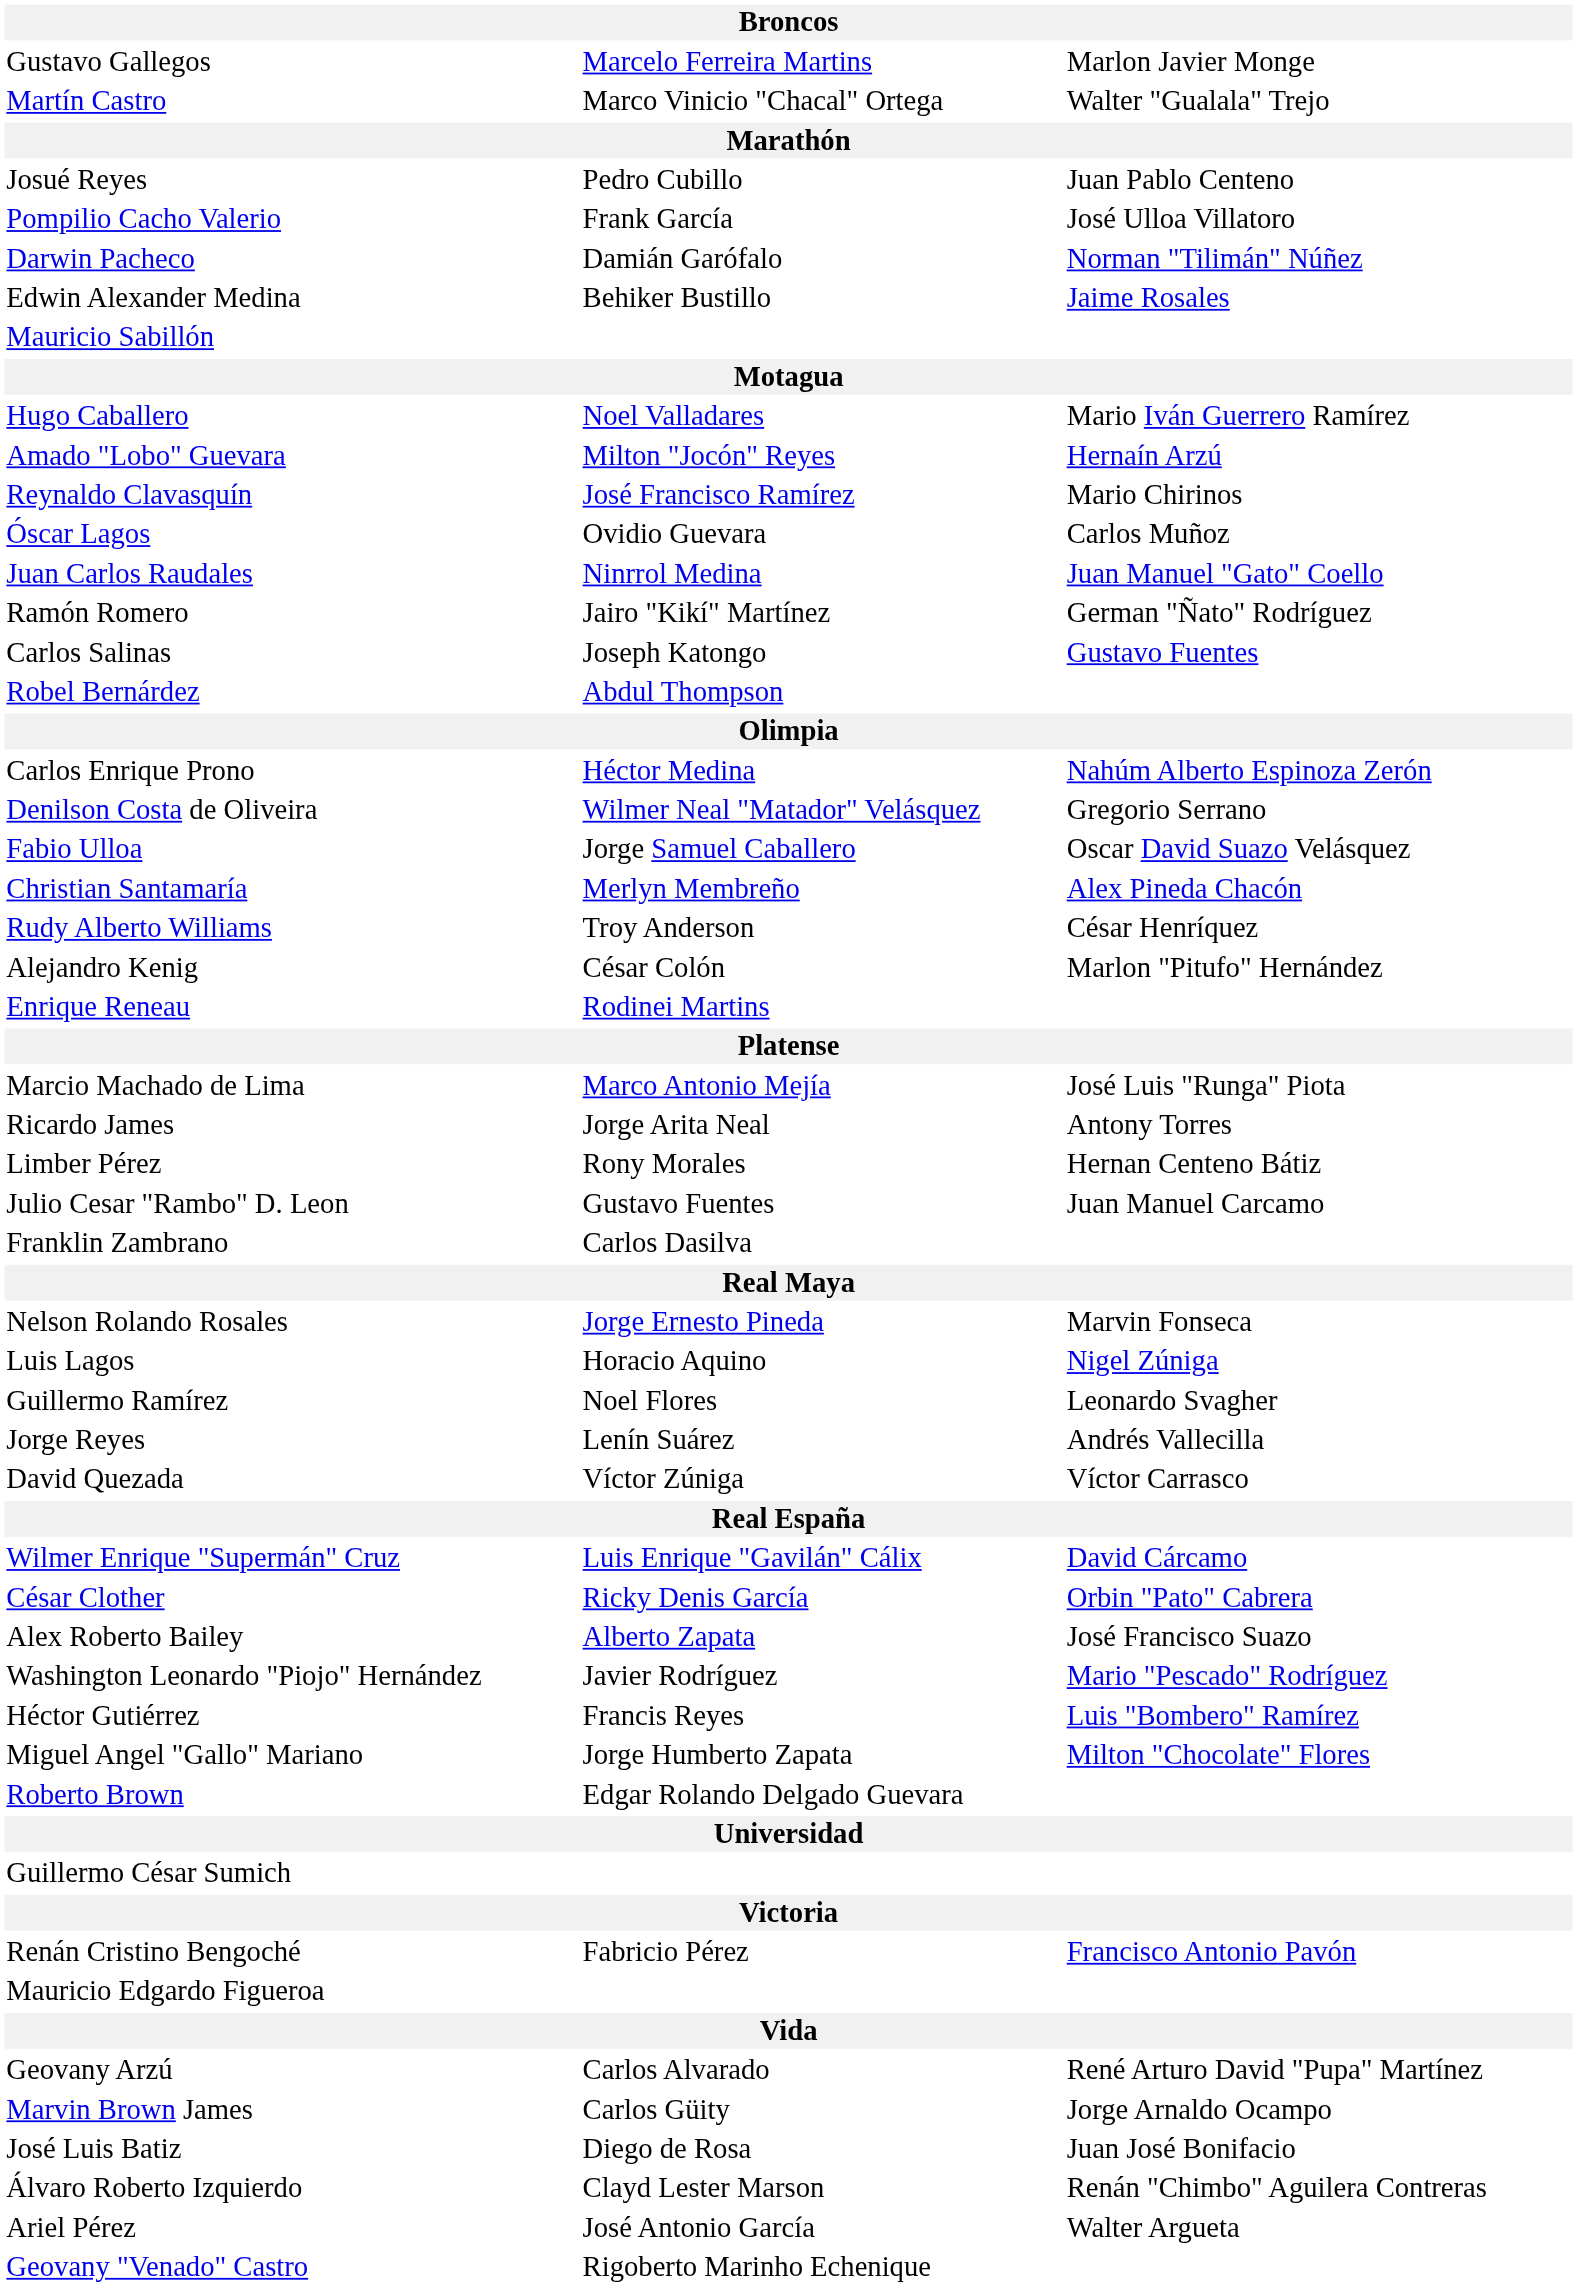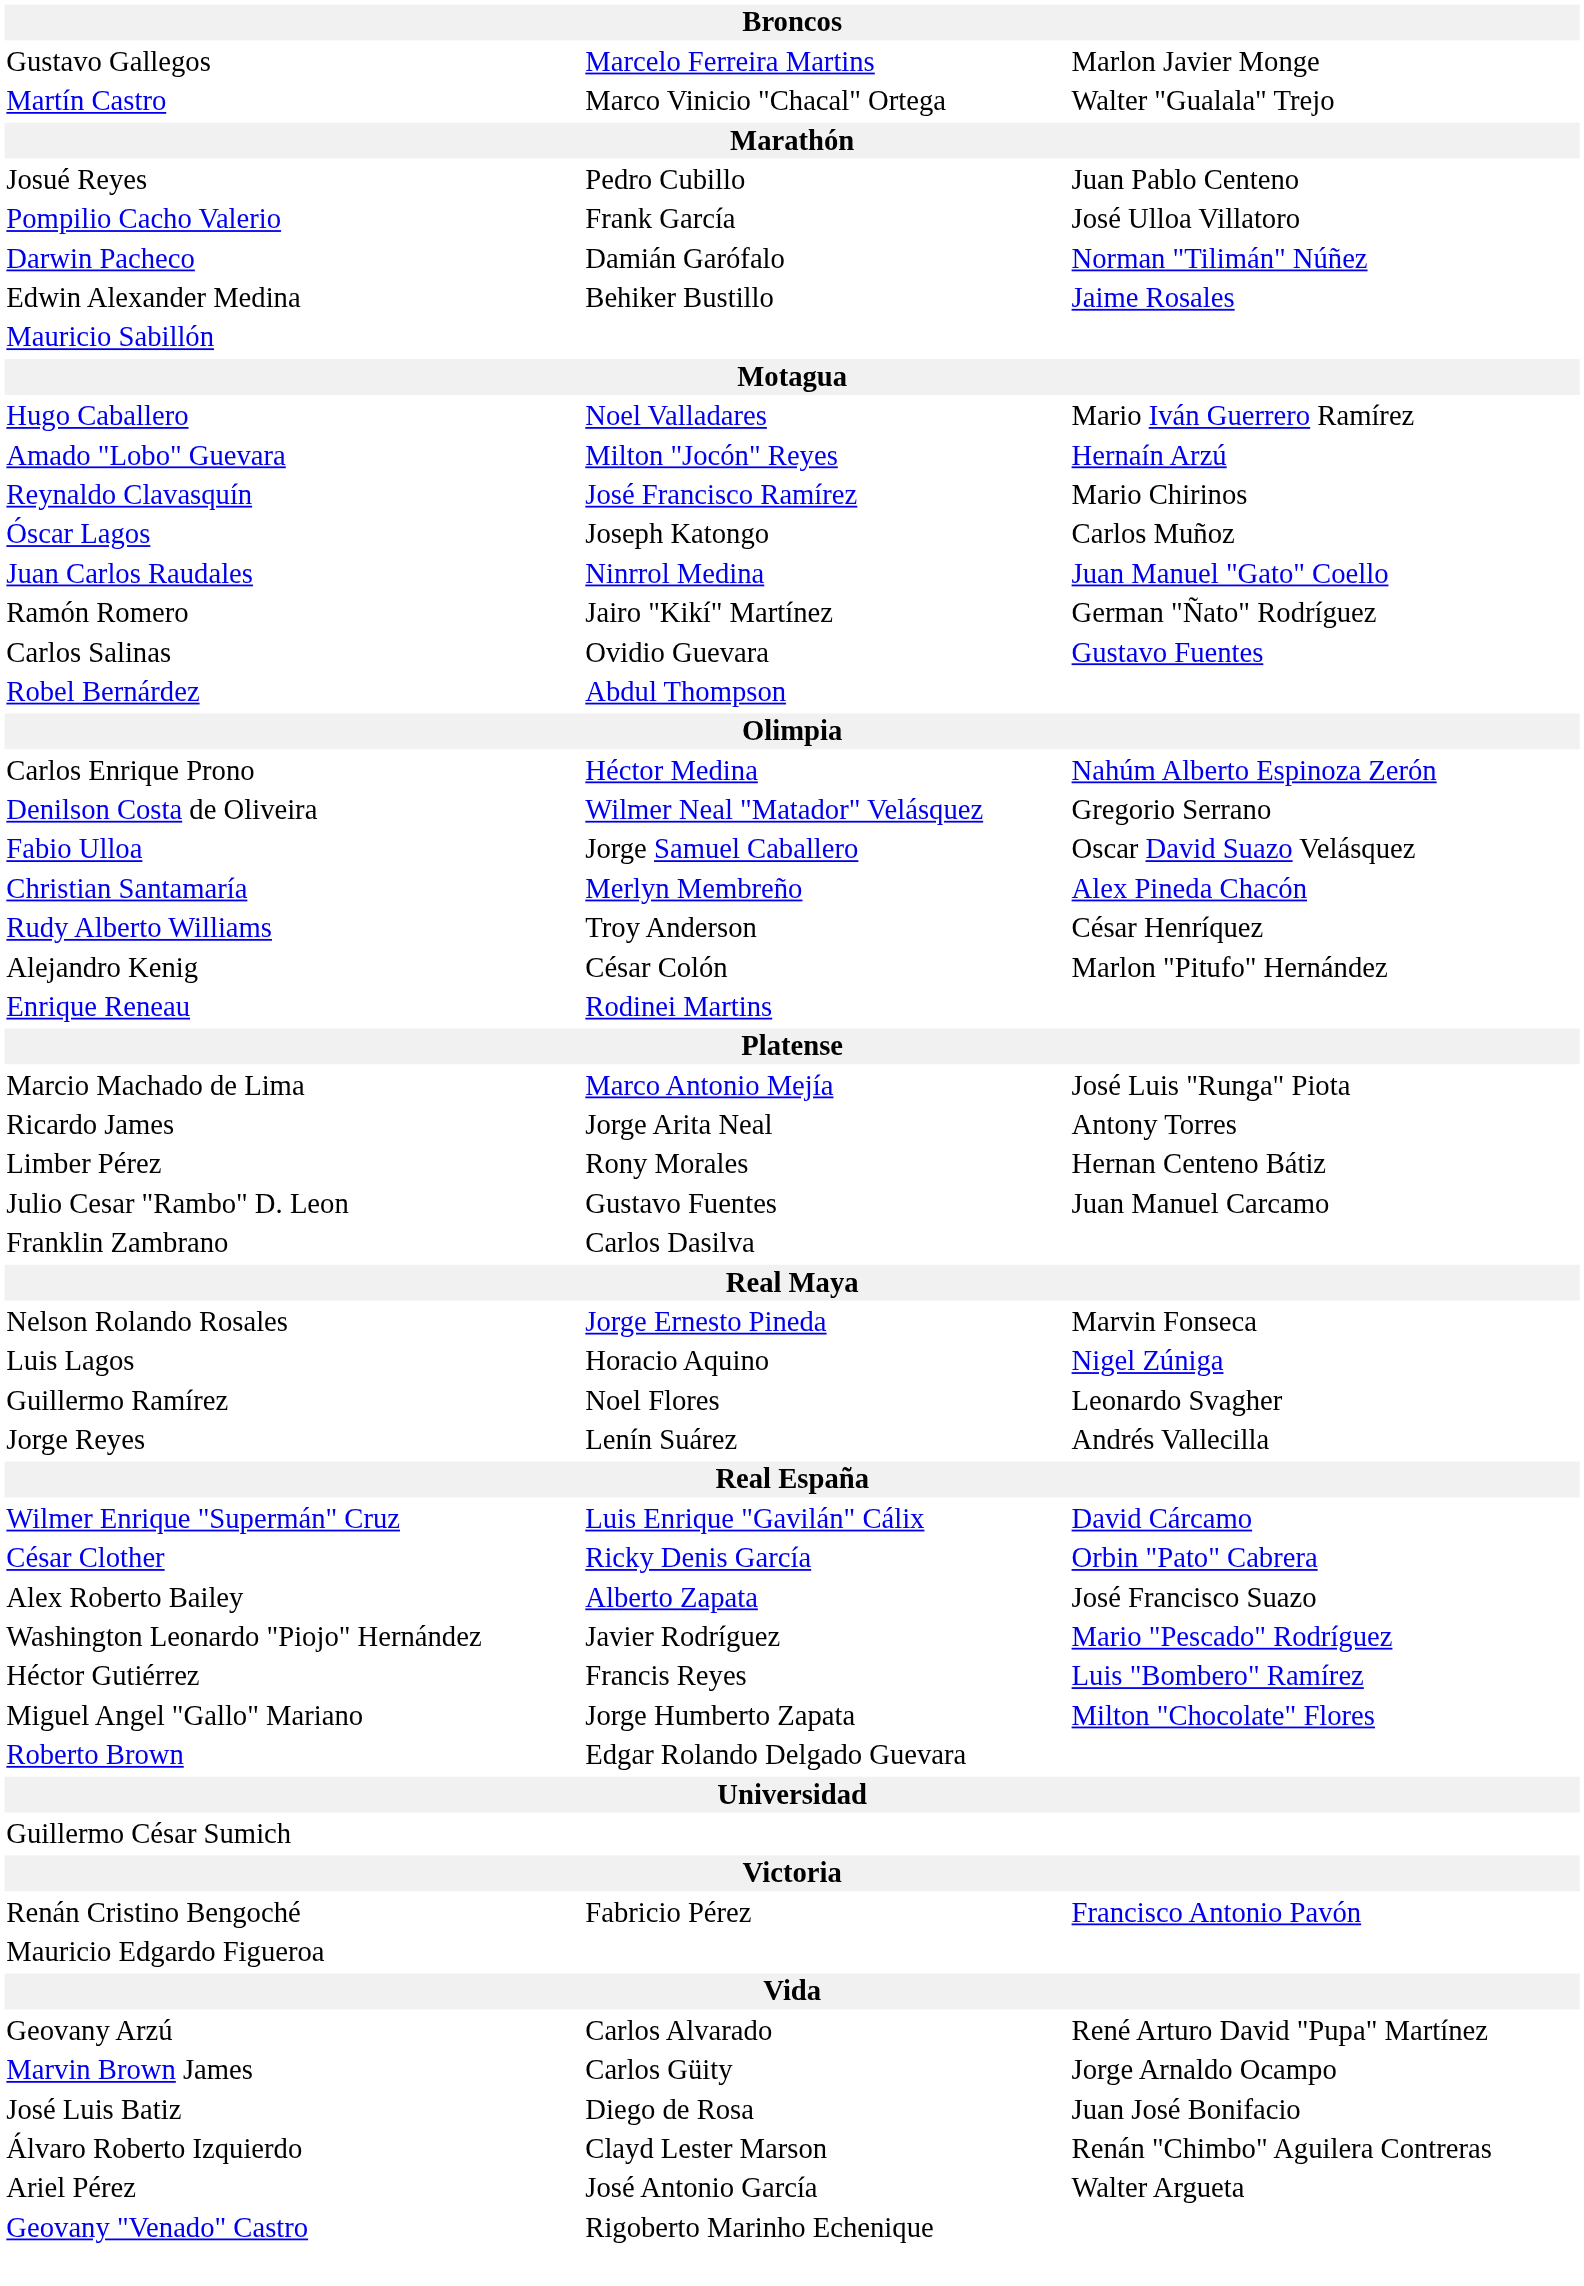Óscar Lagos | column 2: Ovidio Guevara -> Joseph Katongo
Carlos Salinas | column 2: Joseph Katongo -> Ovidio Guevara
- row: David Quezada | Víctor Zúniga | Víctor Carrasco
